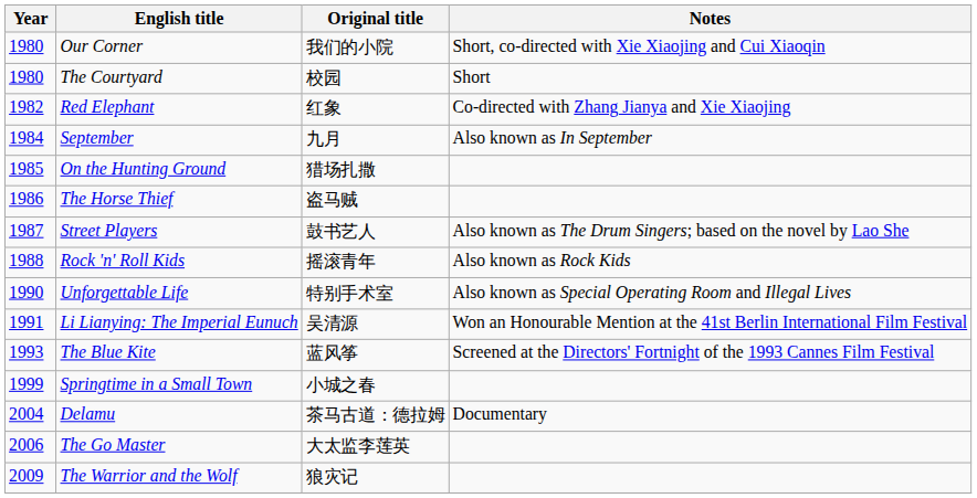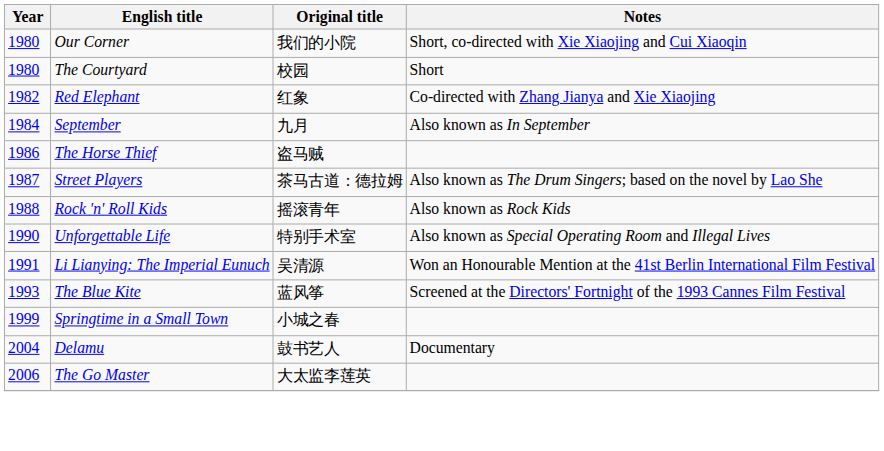- row: 1985 | On the Hunting Ground | 猎场扎撒
Street Players | Original title: 鼓书艺人 -> 茶马古道：德拉姆
Delamu | Original title: 茶马古道：德拉姆 -> 鼓书艺人
- row: 2009 | The Warrior and the Wolf | 狼灾记
